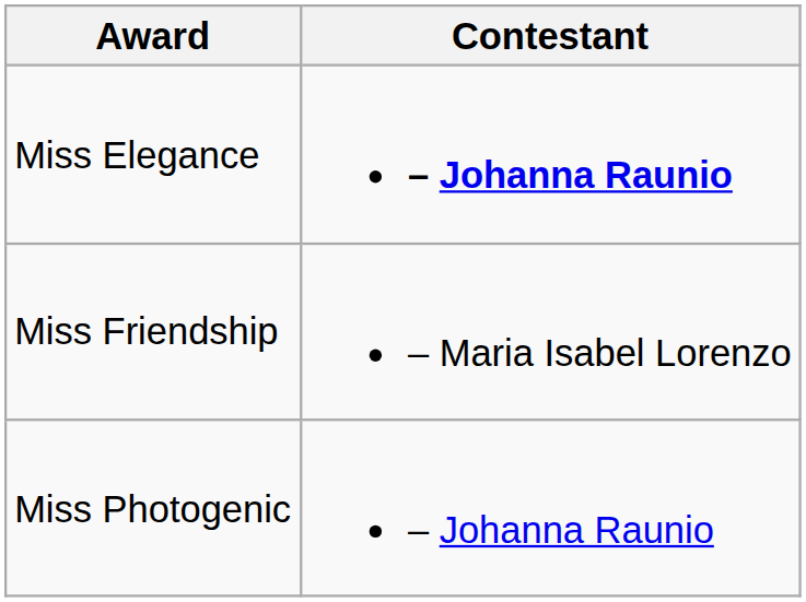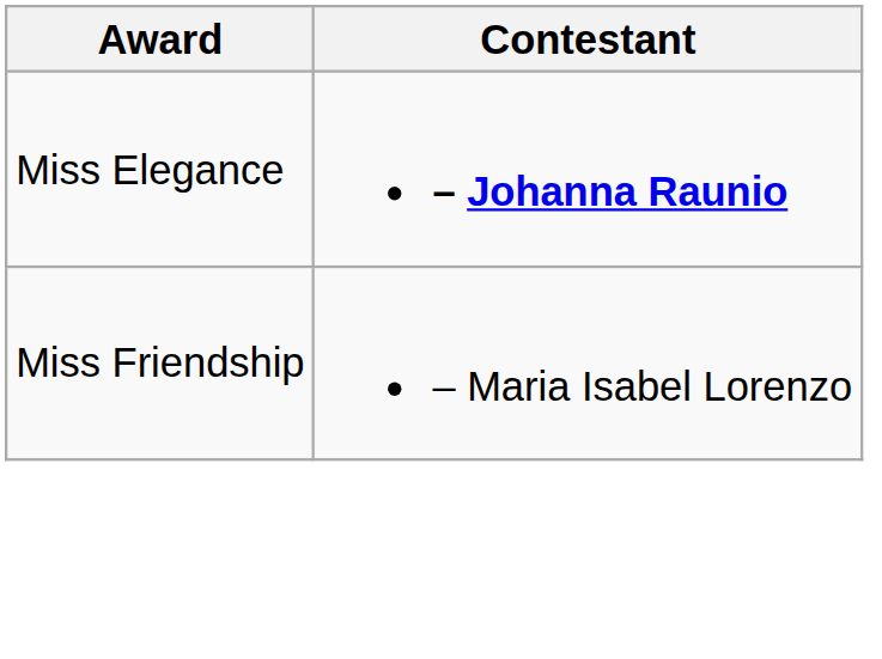- row: Miss Photogenic | – Johanna Raunio
